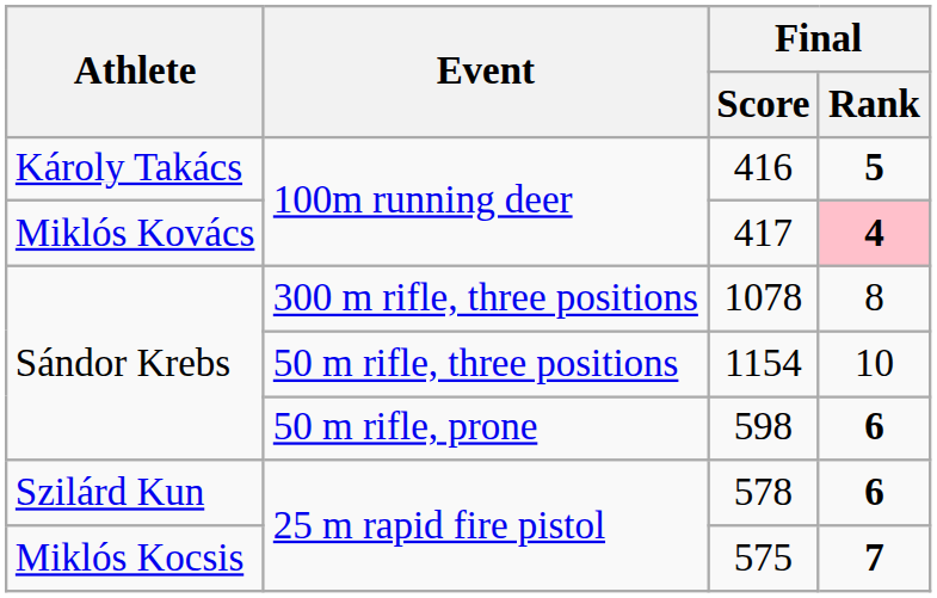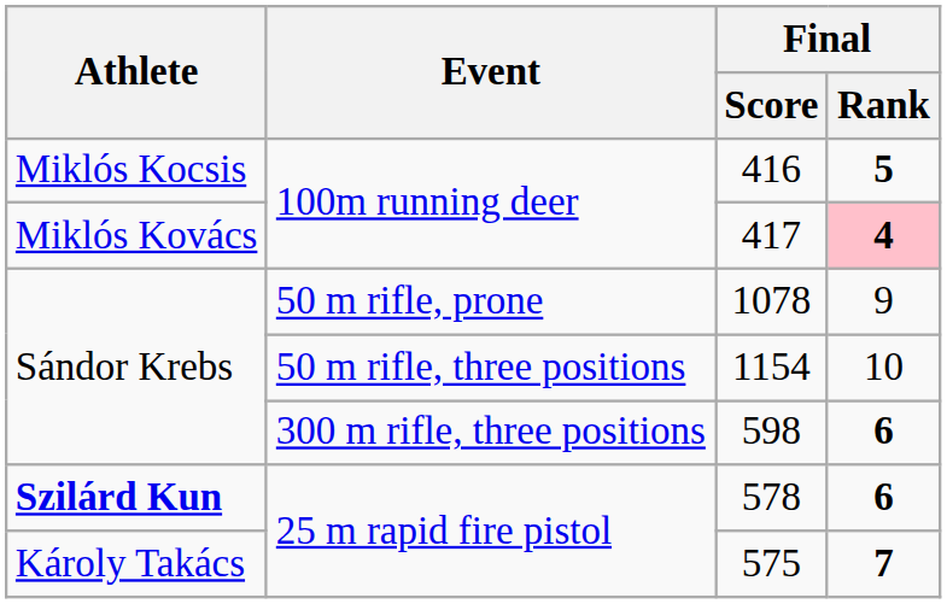416 | Athlete: Károly Takács -> Miklós Kocsis
1078 | Event: 300 m rifle, three positions -> 50 m rifle, prone
1078 | Final / Rank: 8 -> 9
598 | Event: 50 m rifle, prone -> 300 m rifle, three positions
578 | Athlete: normal -> bold
575 | Athlete: Miklós Kocsis -> Károly Takács
